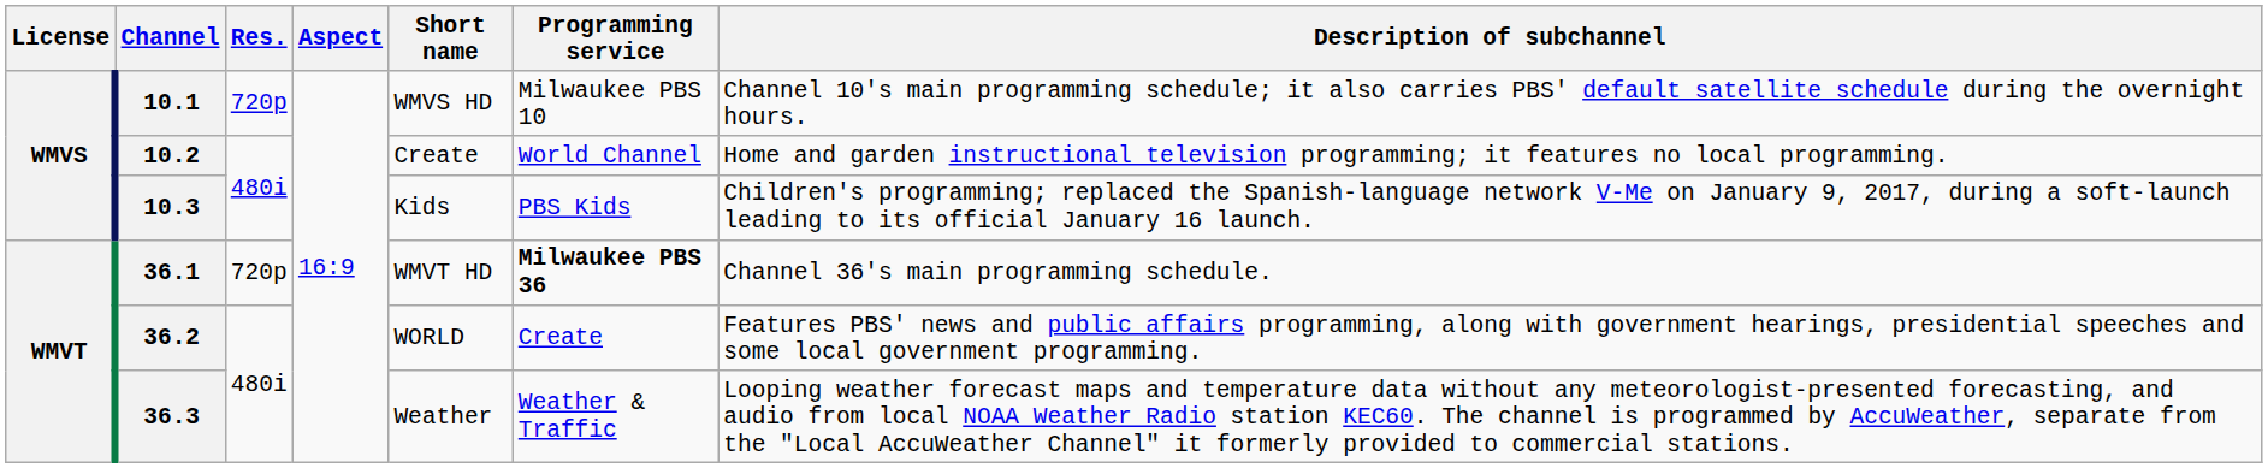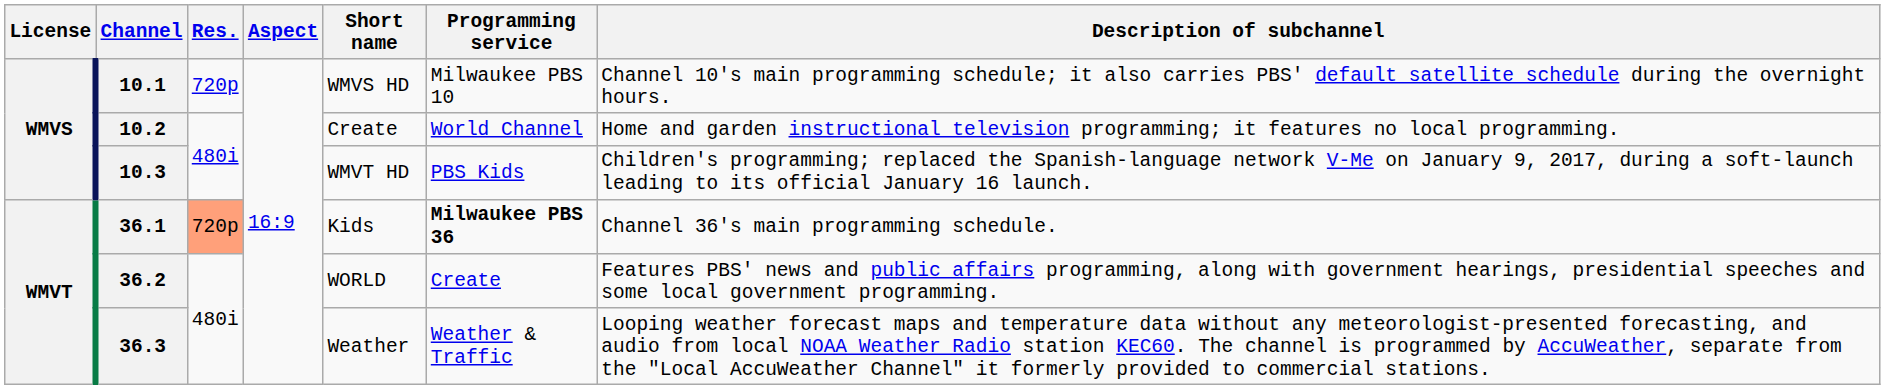10.3 | Short name: Kids -> WMVT HD
36.1 | Res.: no background -> lightsalmon background
36.1 | Short name: WMVT HD -> Kids
